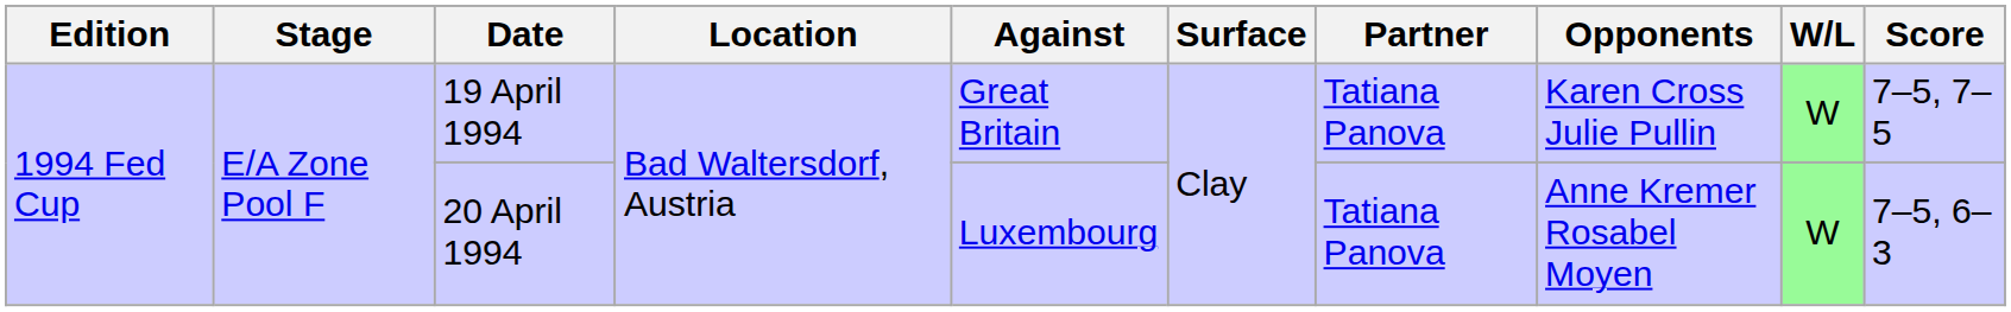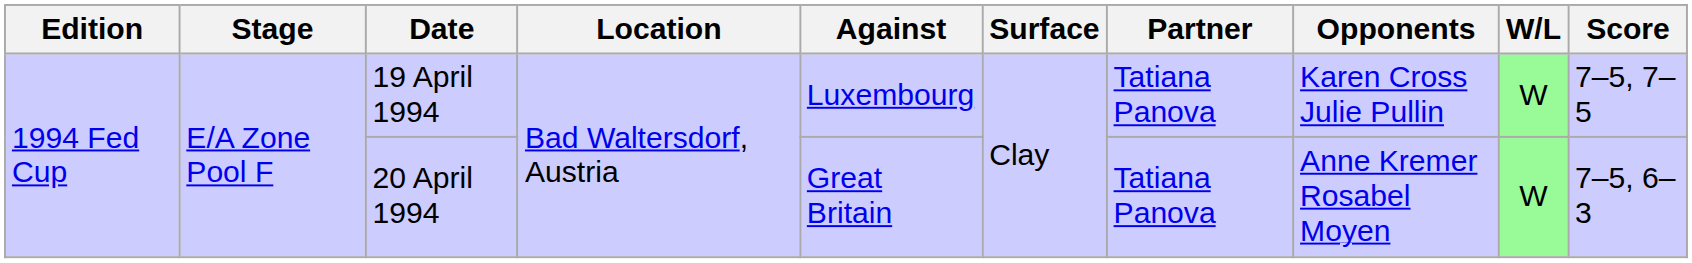19 April 1994 | Against: Great Britain -> Luxembourg
20 April 1994 | Against: Luxembourg -> Great Britain
